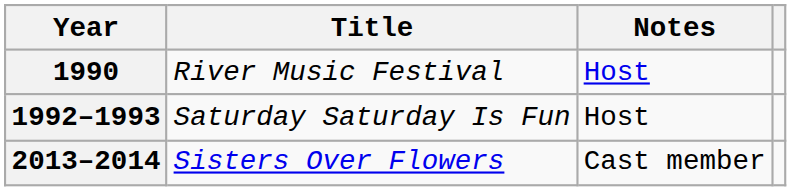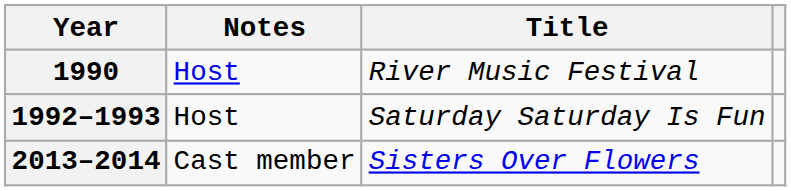columns swapped: Title <-> Notes
